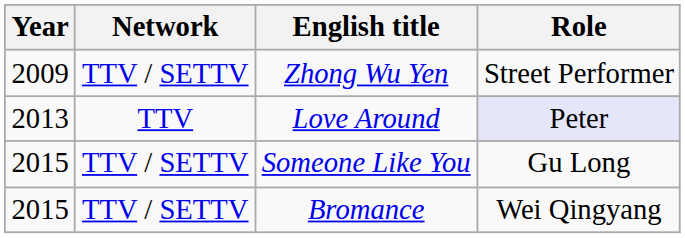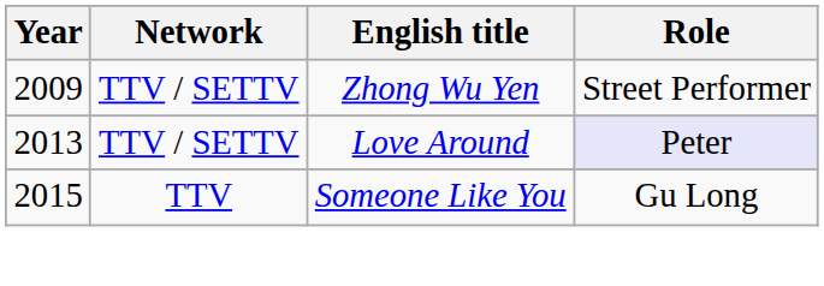Love Around | Network: TTV -> TTV / SETTV
Someone Like You | Network: TTV / SETTV -> TTV
- row: 2015 | TTV / SETTV | Bromance | Wei Qingyang
